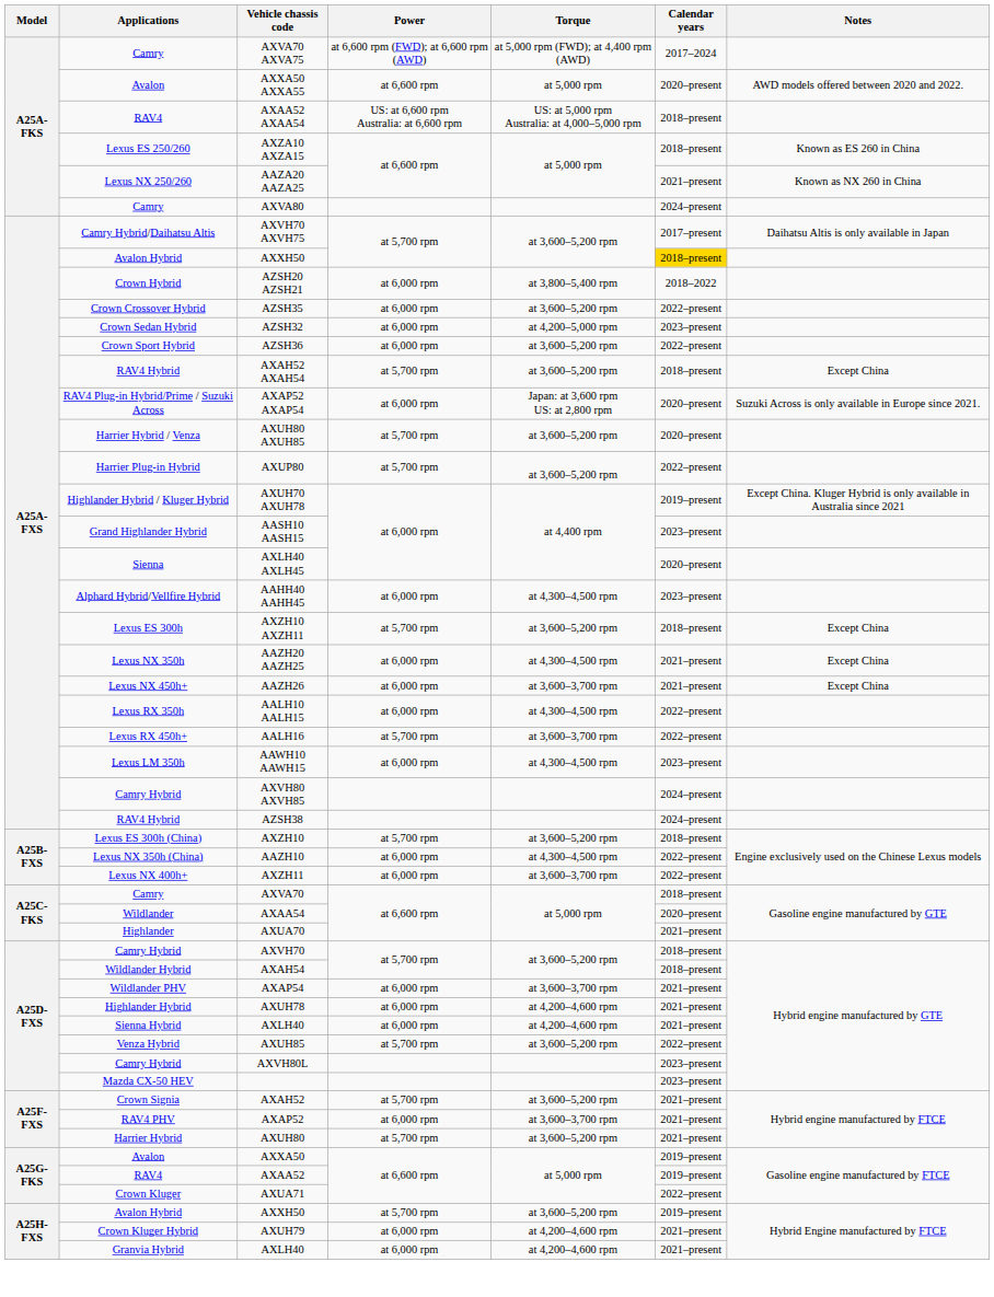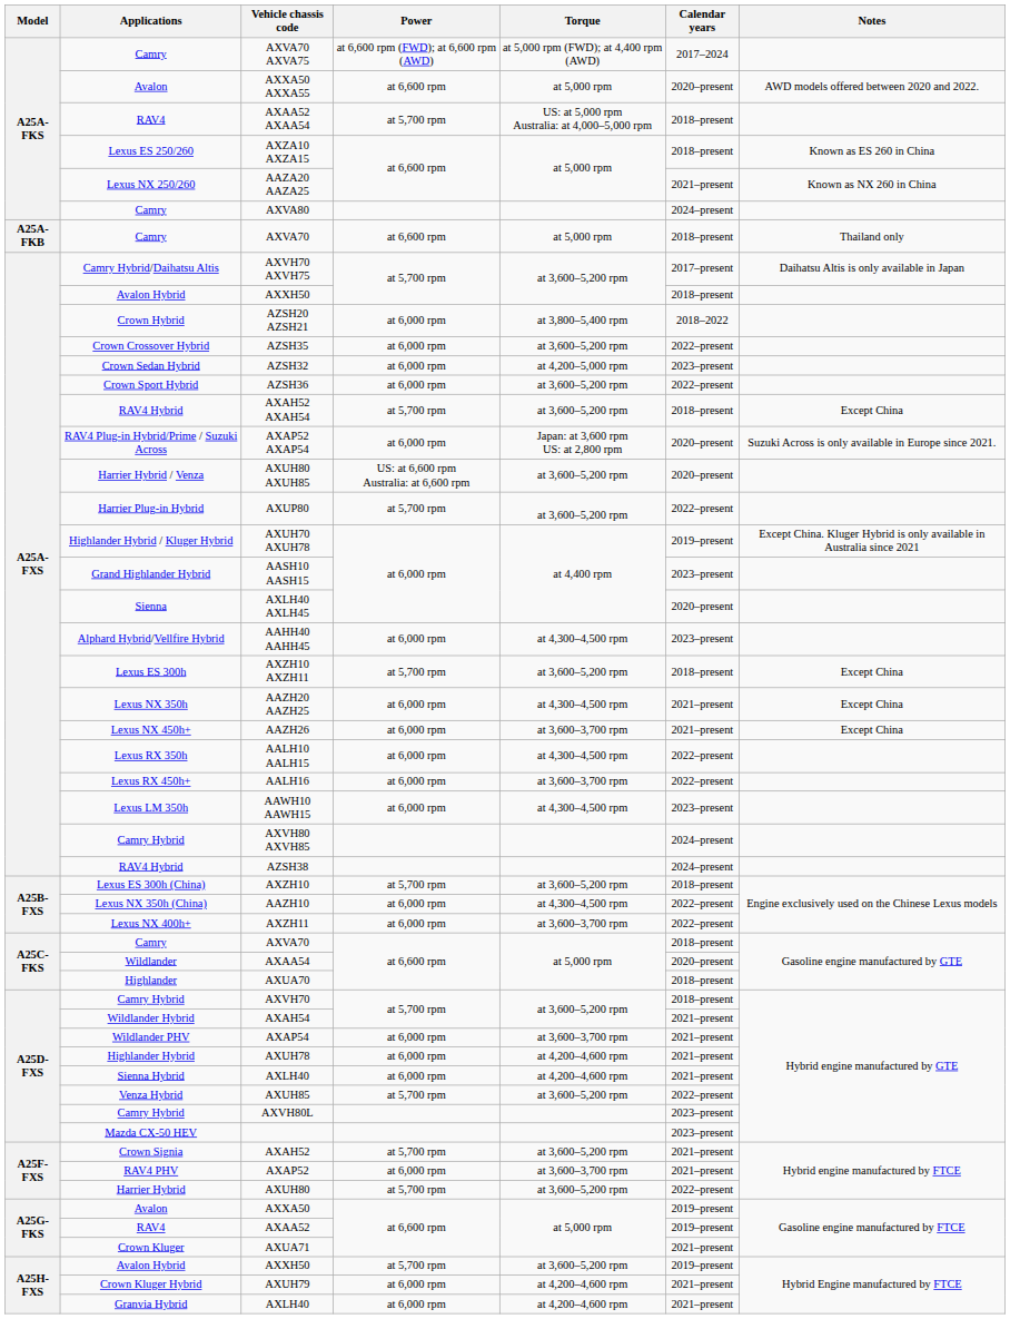AXAA52 AXAA54 | Power: US: at 6,600 rpm Australia: at 6,600 rpm -> at 5,700 rpm
+ row: A25A-FKB | Camry | AXVA70 | at 6,600 rpm | at 5,000 rpm | 2018–present | Thailand only
A25A-FXS / AXXH50 | Calendar years: gold background -> no background
AXUH80 AXUH85 | Power: at 5,700 rpm -> US: at 6,600 rpm Australia: at 6,600 rpm
AALH16 | Power: at 5,700 rpm -> at 6,000 rpm
AXUA70 | Calendar years: 2021–present -> 2018–present
AXAH54 | Calendar years: 2018–present -> 2021–present
AXUH80 | Calendar years: 2021–present -> 2022–present
AXUA71 | Calendar years: 2022–present -> 2021–present
